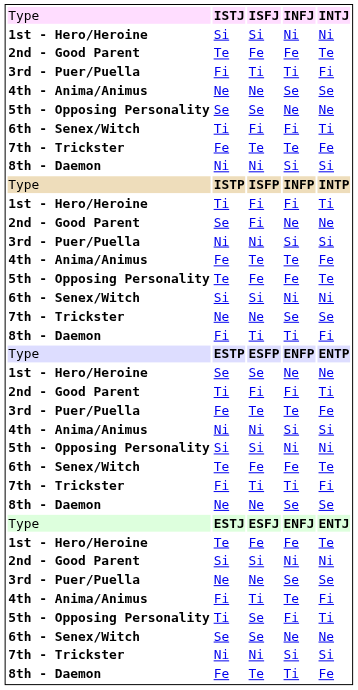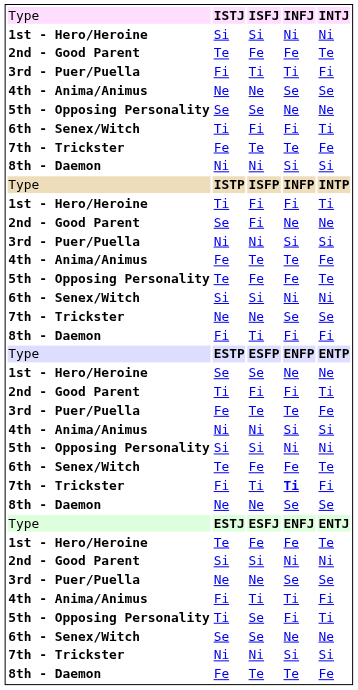8th - Daemon / Fi | column 4: Ti -> Fi
7th - Trickster / Fi | column 4: normal -> bold
4th - Anima/Animus / Fi | column 4: Te -> Ti
8th - Daemon / Fe | column 4: Ti -> Te
